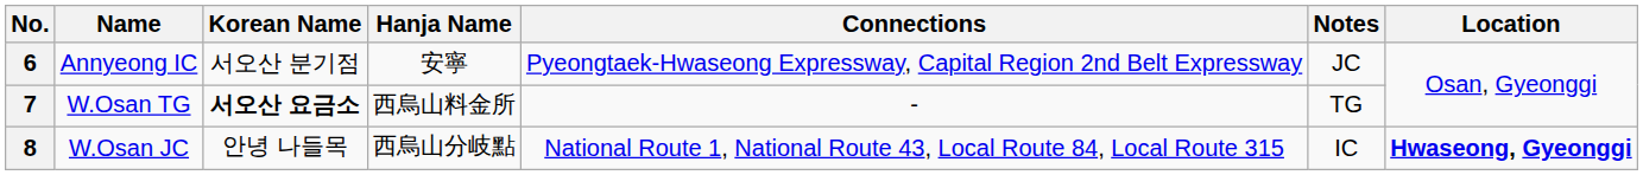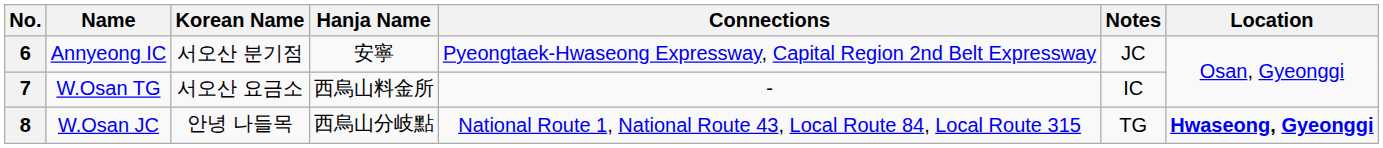7 | Korean Name: bold -> normal
7 | Notes: TG -> IC
8 | Notes: IC -> TG
